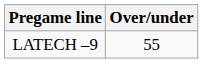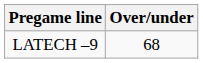LATECH –9 | Over/under: 55 -> 68
